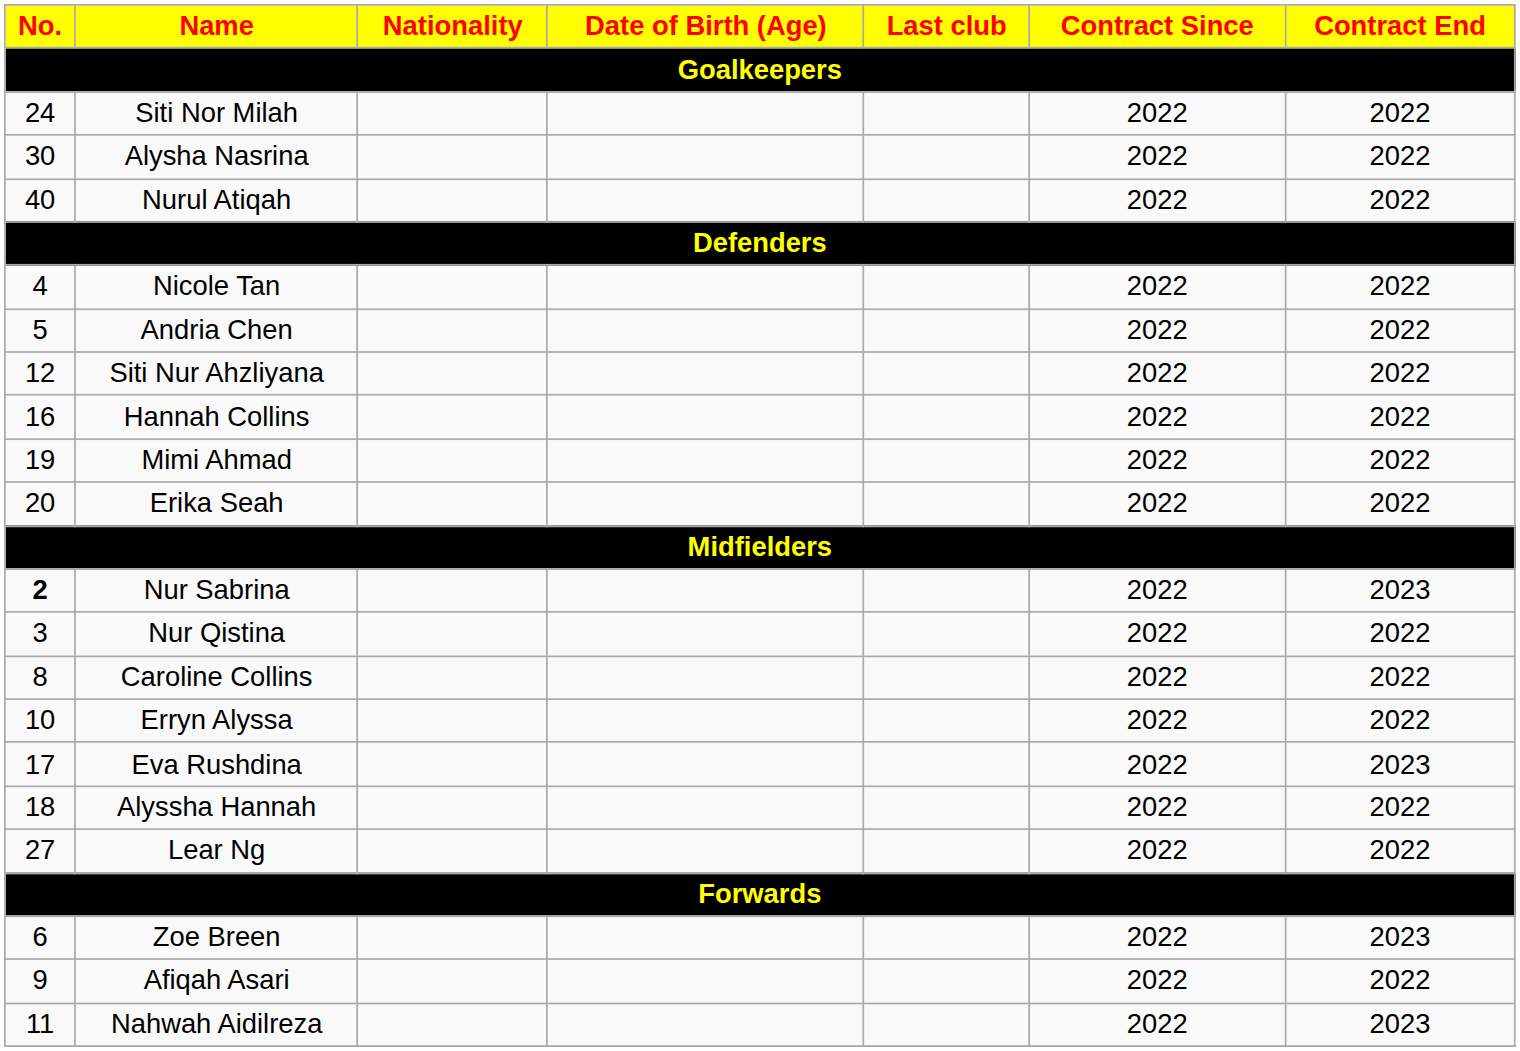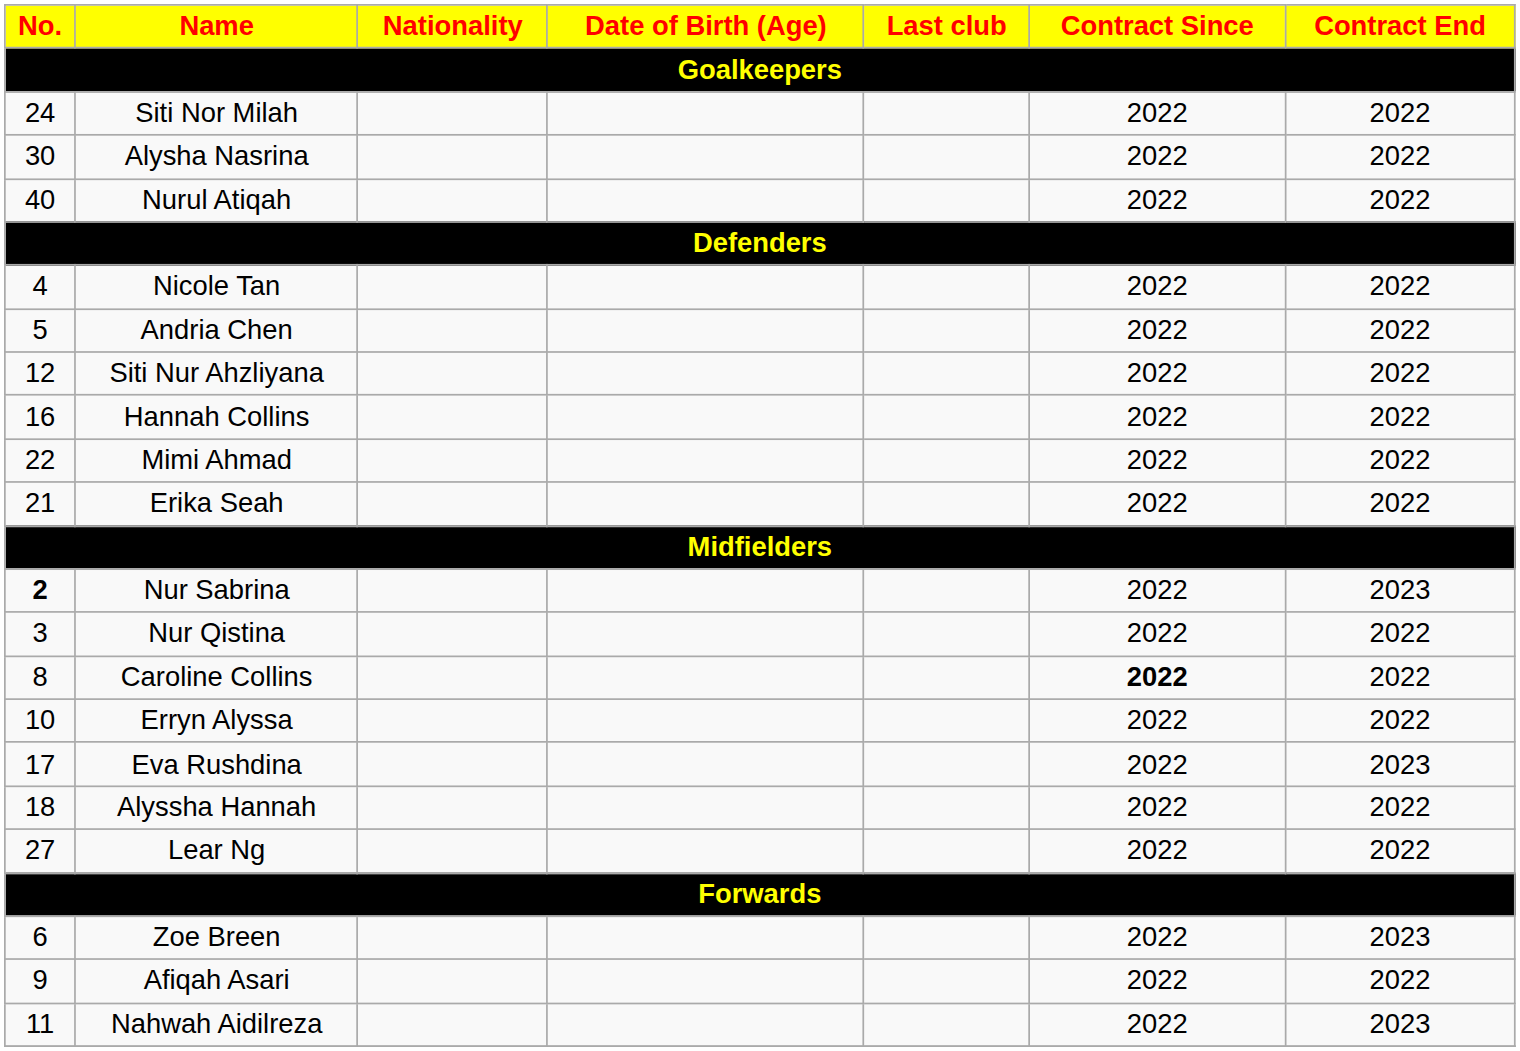Mimi Ahmad | No.: 19 -> 22
Erika Seah | No.: 20 -> 21
Caroline Collins | Contract Since: normal -> bold
